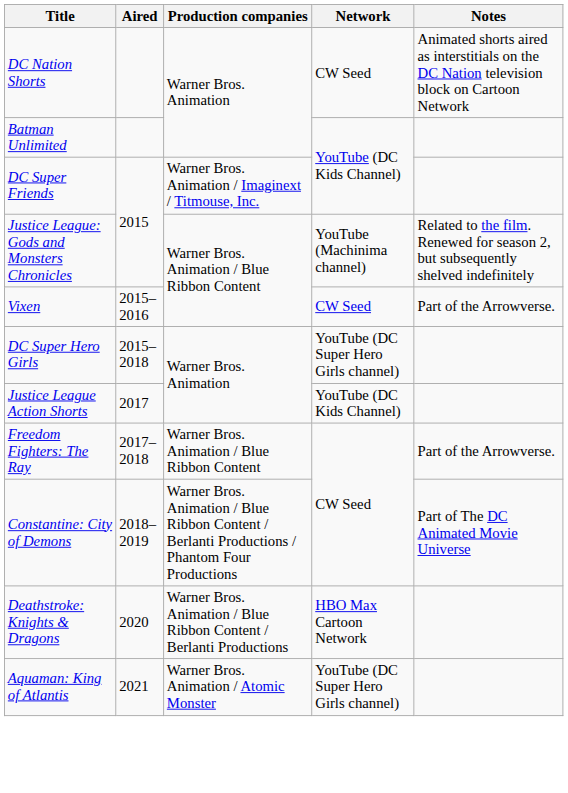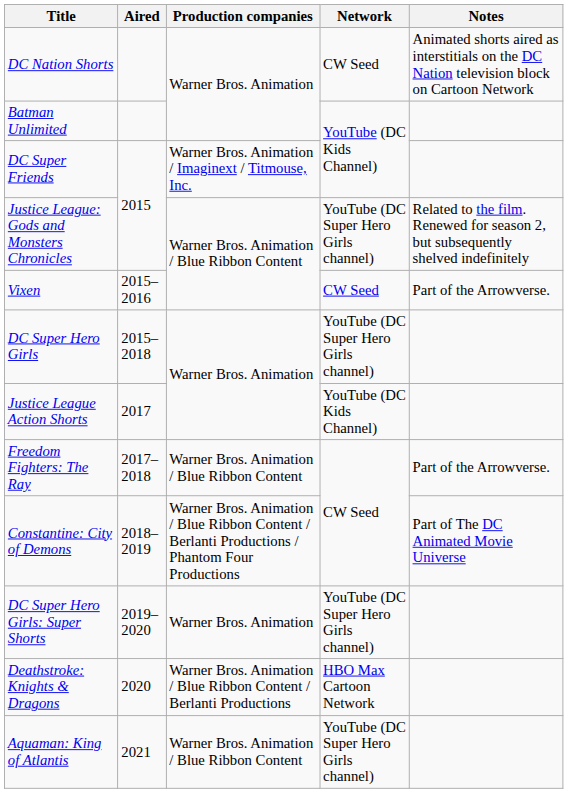Justice League: Gods and Monsters Chronicles | Network: YouTube (Machinima channel) -> YouTube (DC Super Hero Girls channel)
+ row: DC Super Hero Girls: Super Shorts | 2019–2020 | Warner Bros. Animation | YouTube (DC Super Hero Girls channel)
Aquaman: King of Atlantis | Production companies: Warner Bros. Animation / Atomic Monster -> Warner Bros. Animation / Blue Ribbon Content
